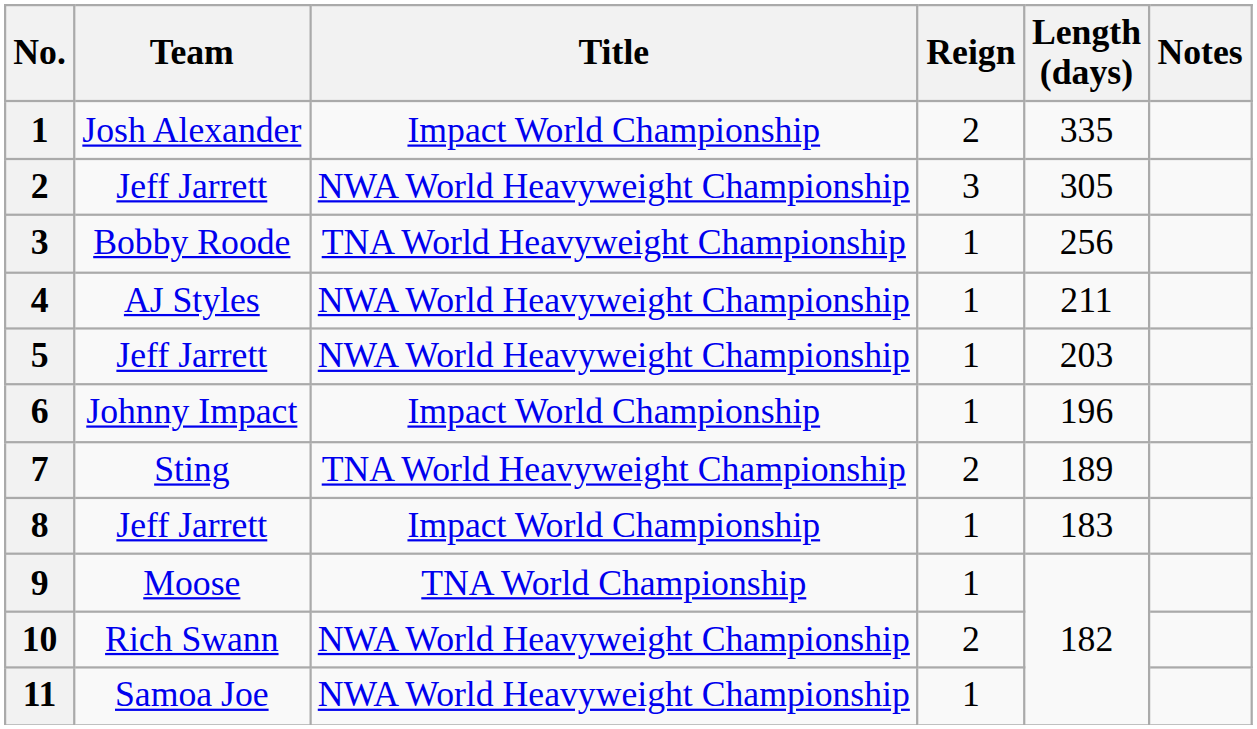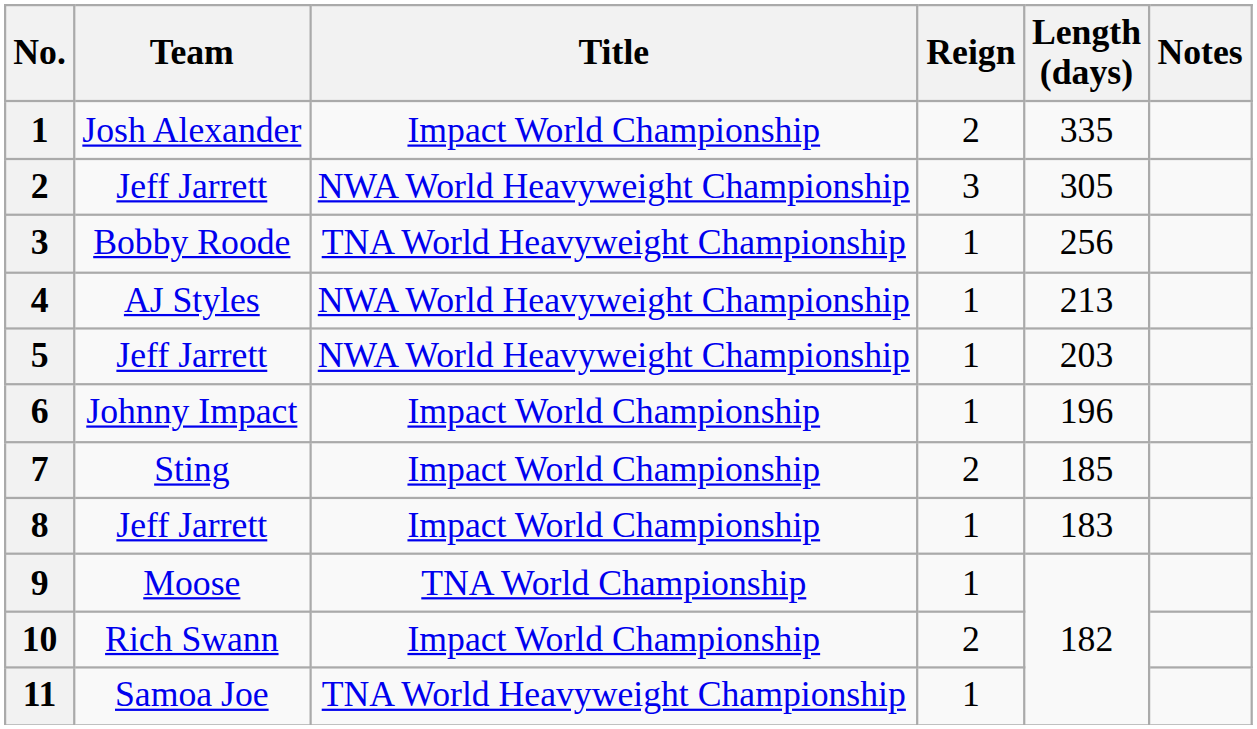4 | Length (days): 211 -> 213
7 | Title: TNA World Heavyweight Championship -> Impact World Championship
7 | Length (days): 189 -> 185
10 | Title: NWA World Heavyweight Championship -> Impact World Championship
11 | Title: NWA World Heavyweight Championship -> TNA World Heavyweight Championship
